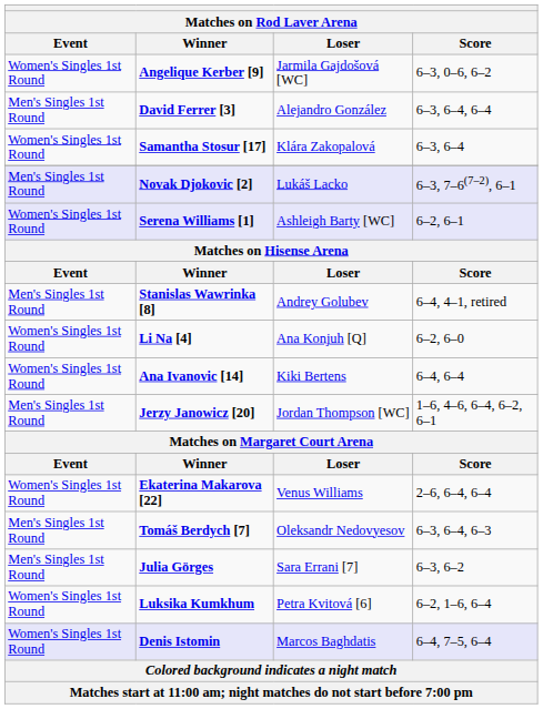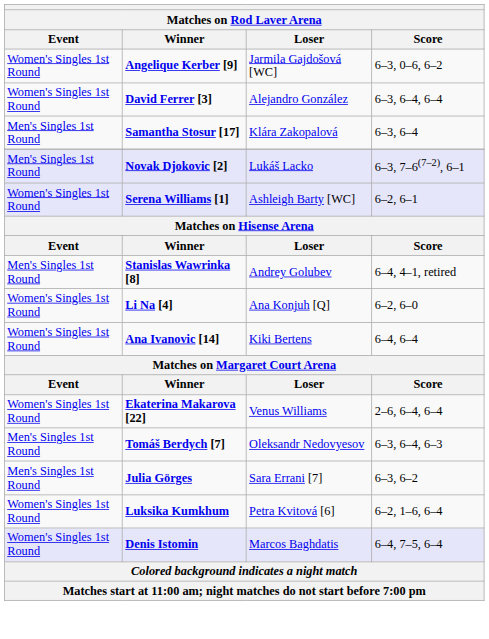David Ferrer [3] | Event: Men's Singles 1st Round -> Women's Singles 1st Round
Samantha Stosur [17] | Event: Women's Singles 1st Round -> Men's Singles 1st Round
- row: Men's Singles 1st Round | Jerzy Janowicz [20] | Jordan Thompson [WC] | 1–6, 4–6, 6–4, 6–2, 6–1
